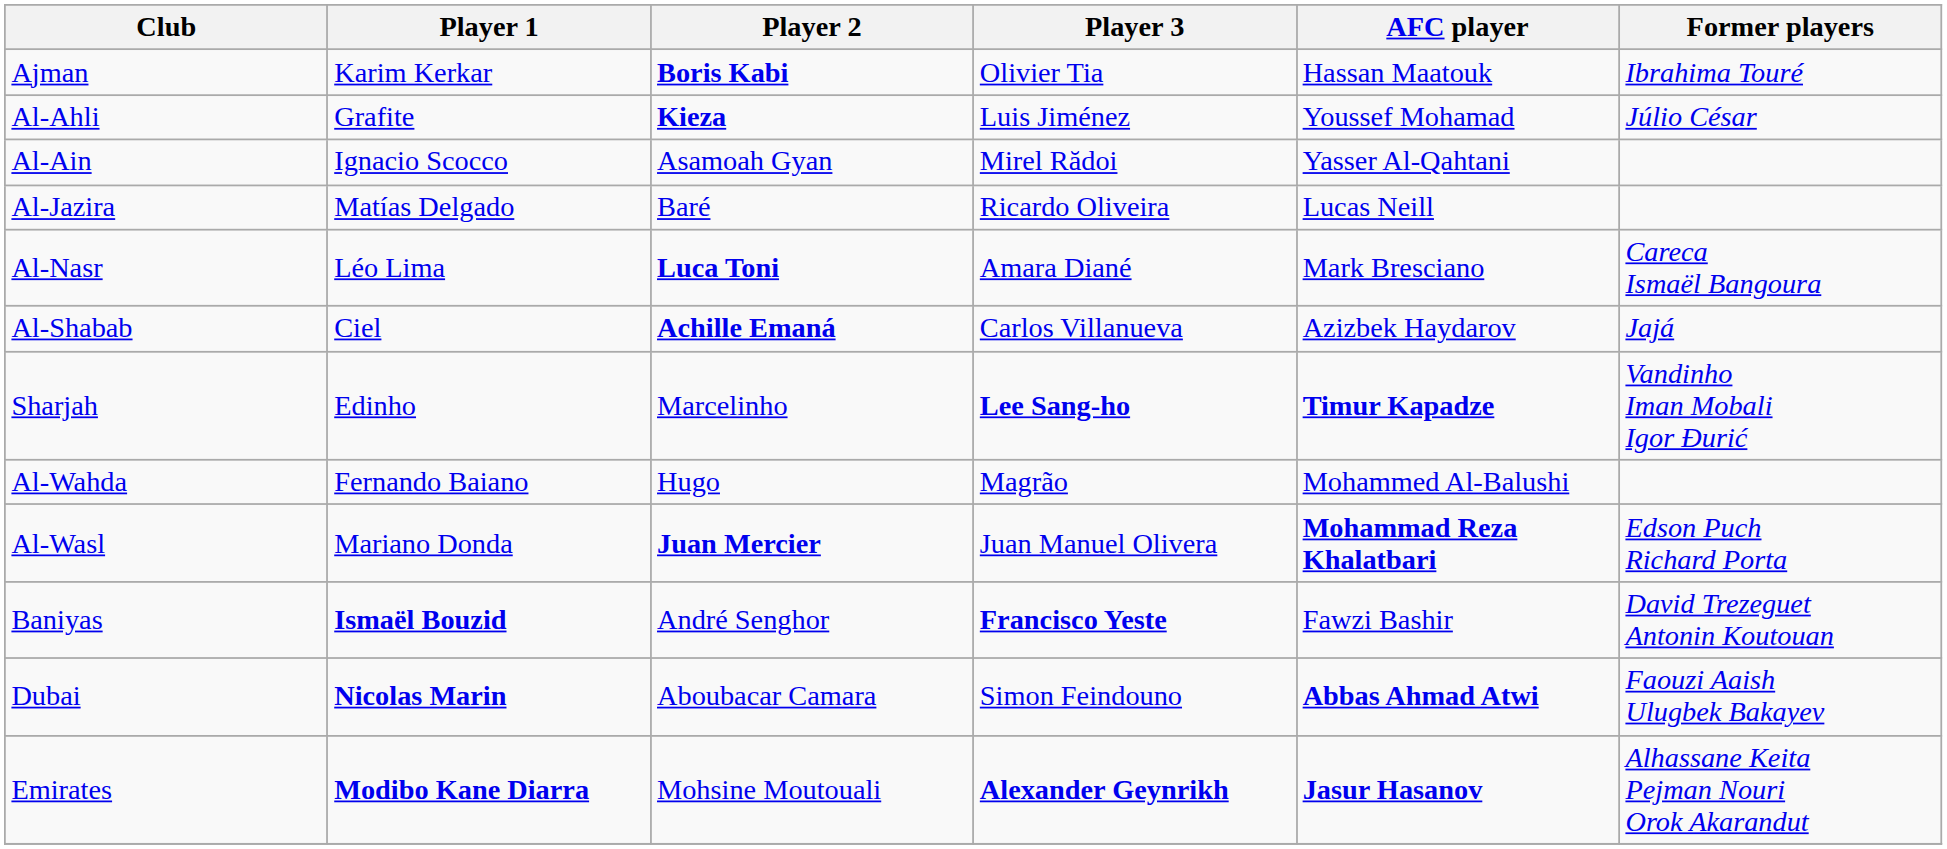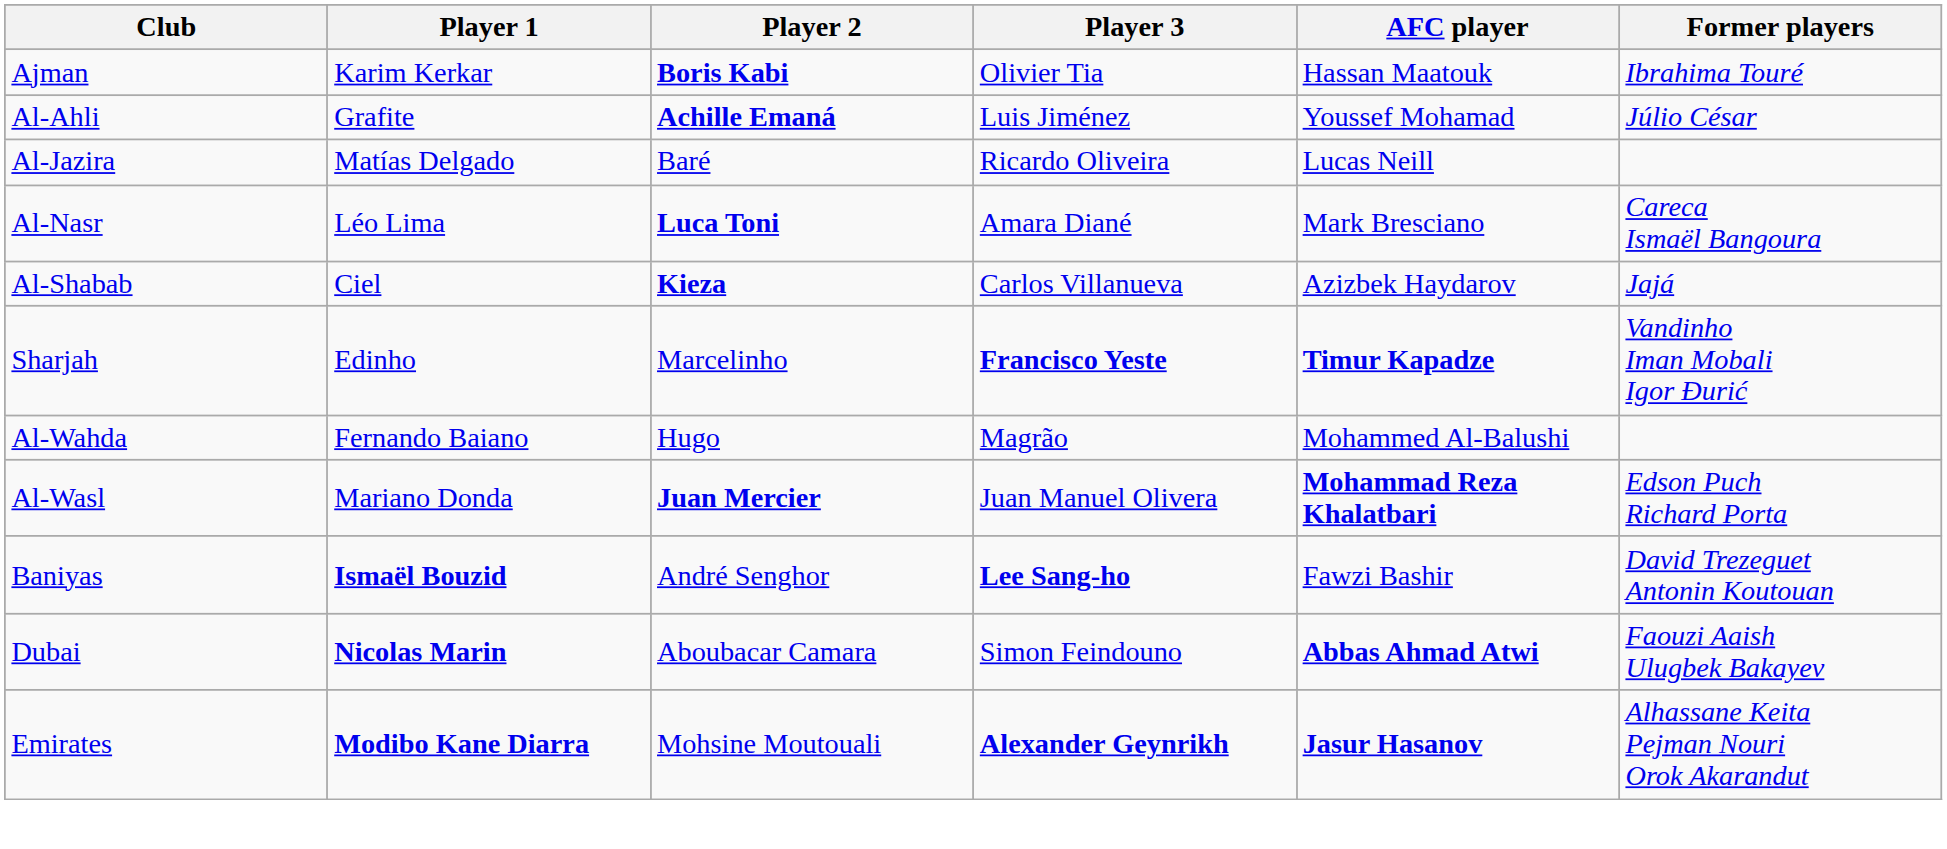Al-Ahli | Player 2: Kieza -> Achille Emaná
- row: Al-Ain | Ignacio Scocco | Asamoah Gyan | Mirel Rădoi | Yasser Al-Qahtani
Al-Shabab | Player 2: Achille Emaná -> Kieza
Sharjah | Player 3: Lee Sang-ho -> Francisco Yeste
Baniyas | Player 3: Francisco Yeste -> Lee Sang-ho
